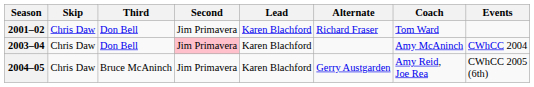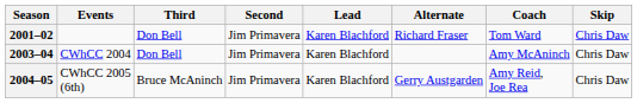columns swapped: Skip <-> Events
2003–04 | Second: pink background -> no background
